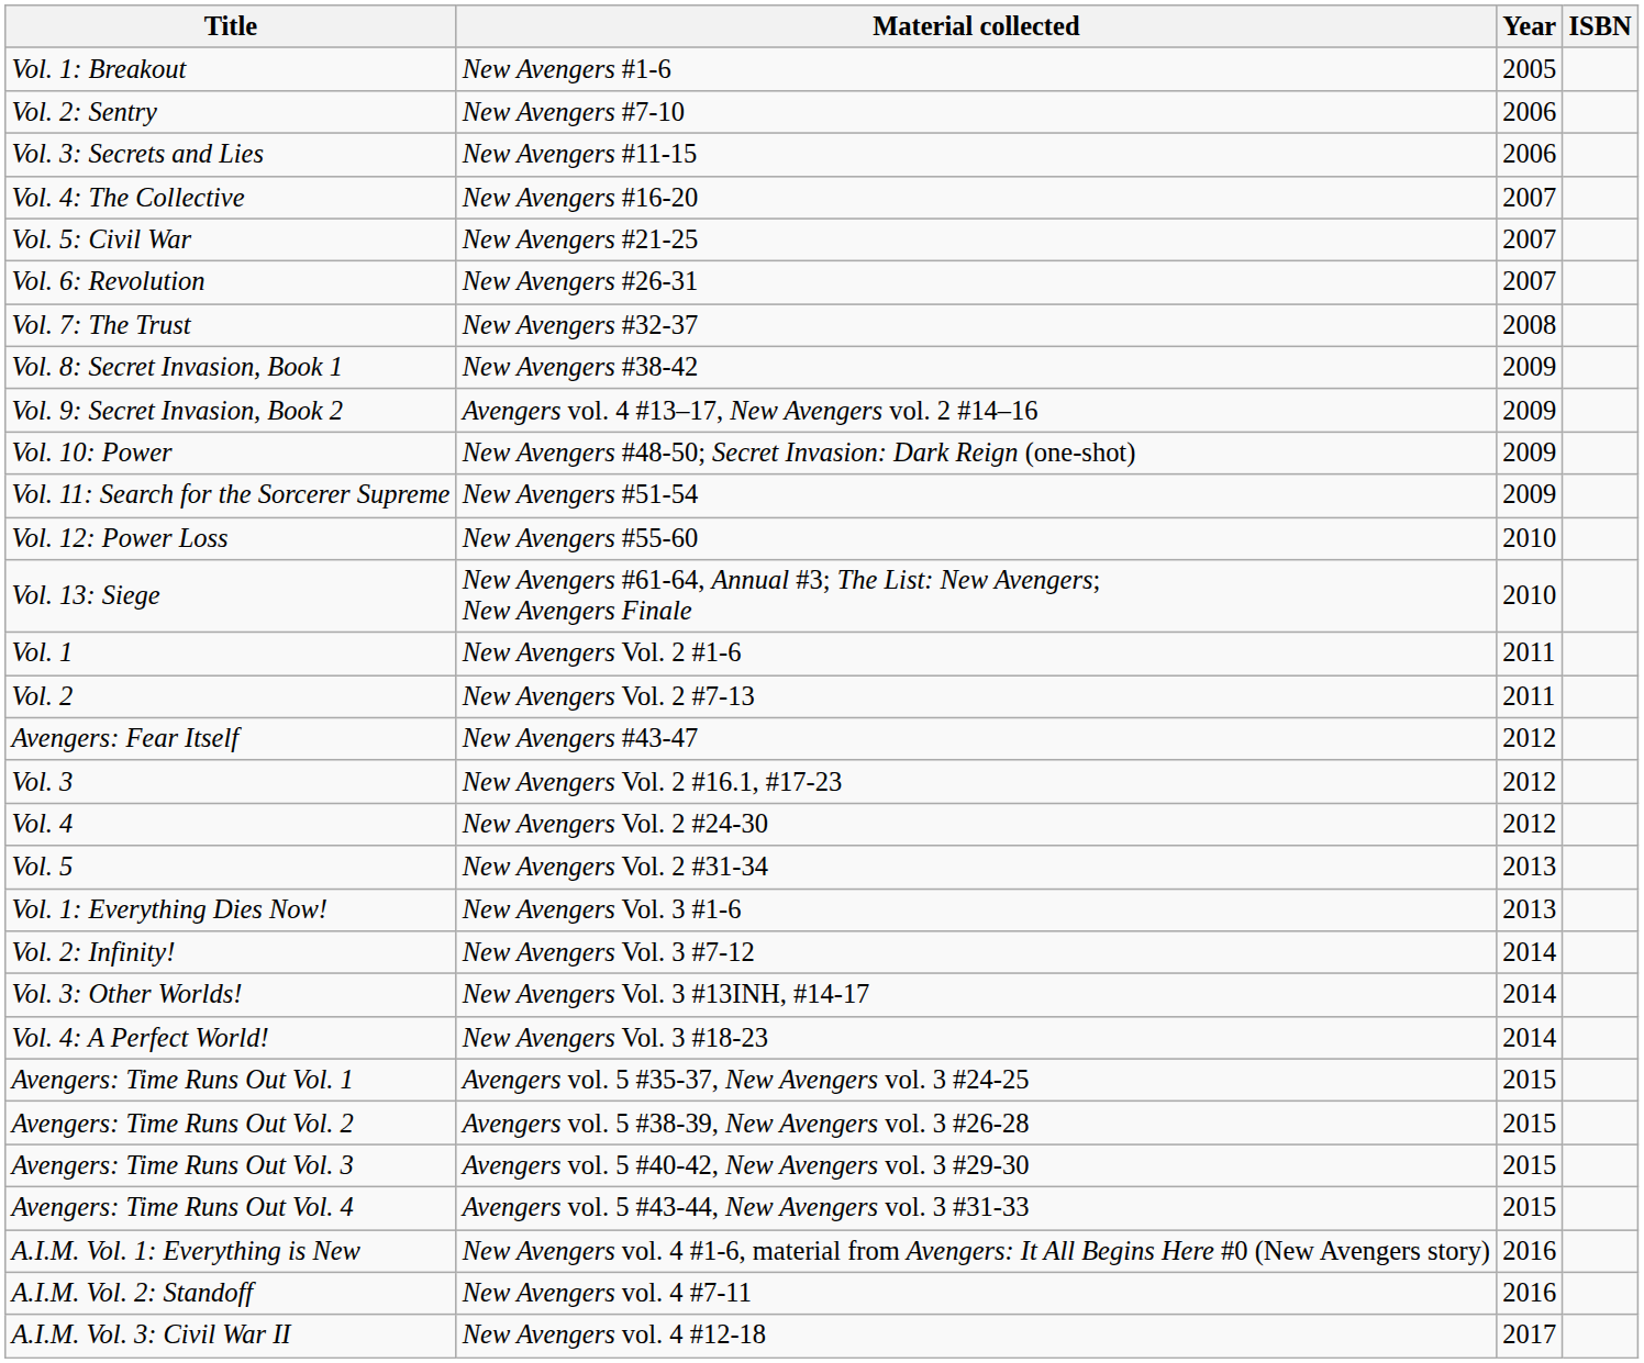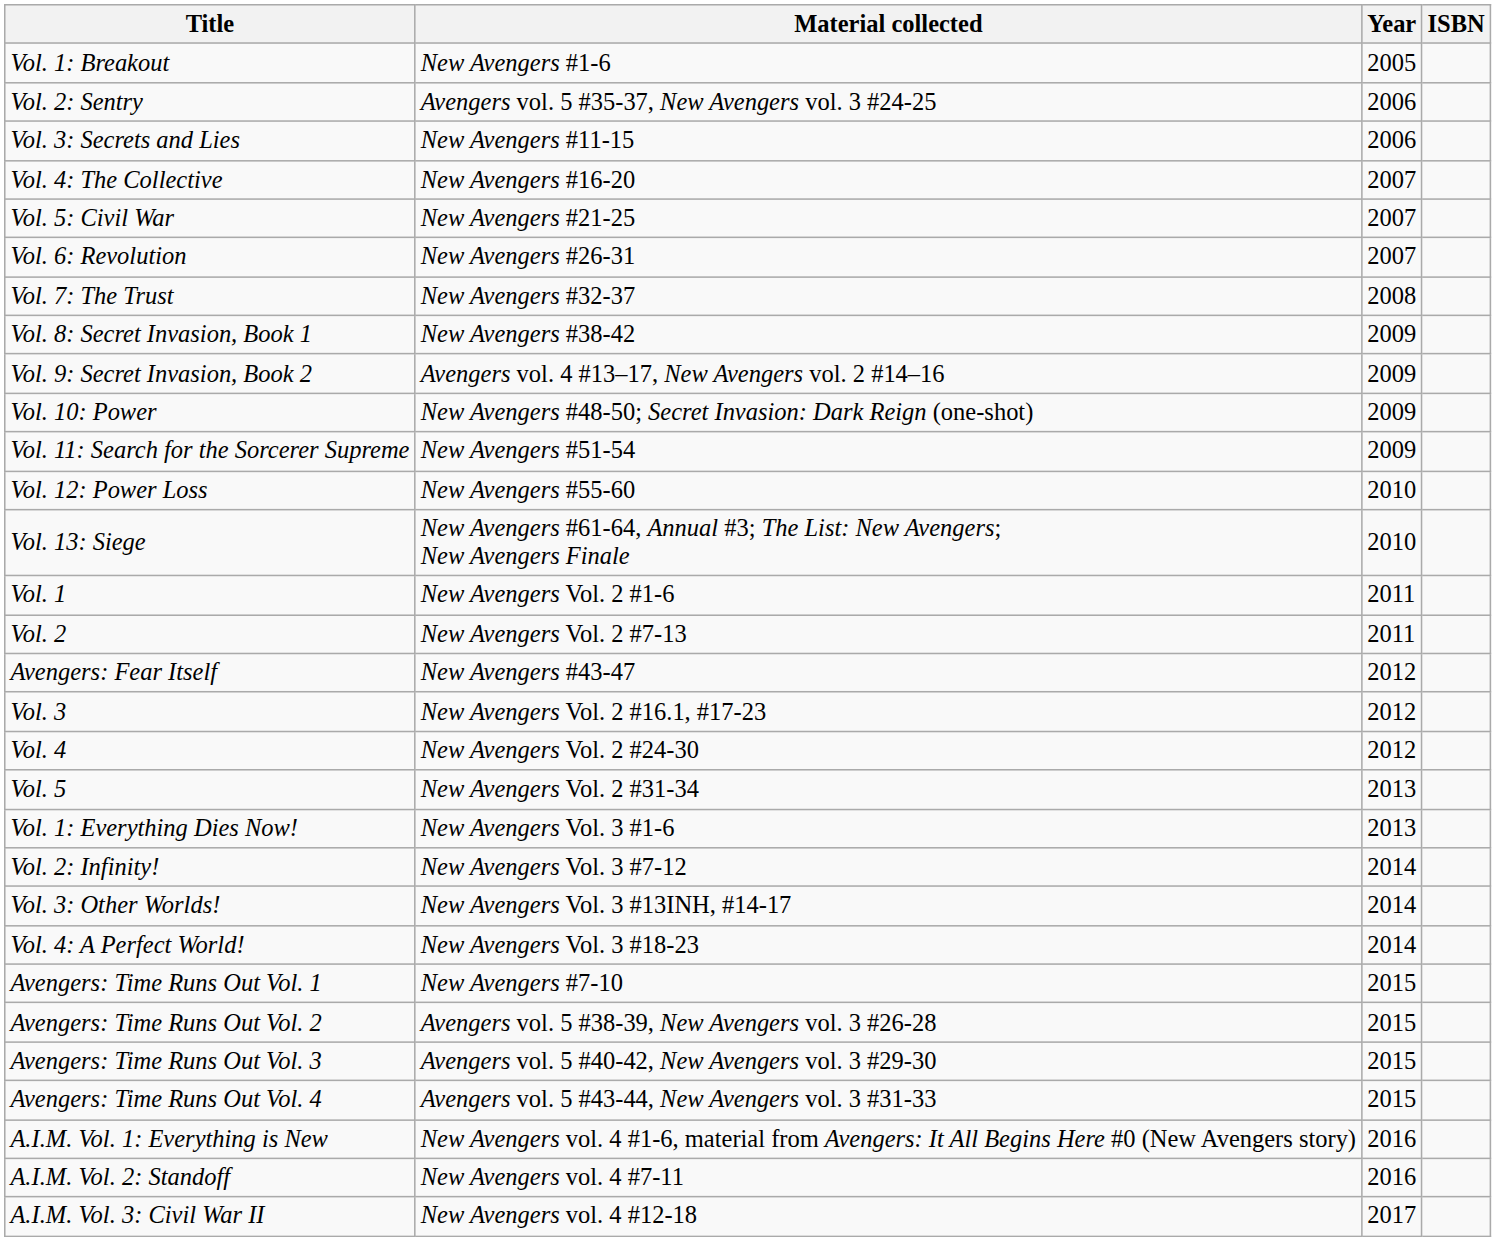Vol. 2: Sentry | Material collected: New Avengers #7-10 -> Avengers vol. 5 #35-37, New Avengers vol. 3 #24-25
Avengers: Time Runs Out Vol. 1 | Material collected: Avengers vol. 5 #35-37, New Avengers vol. 3 #24-25 -> New Avengers #7-10
